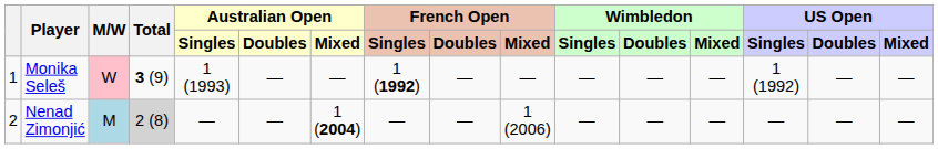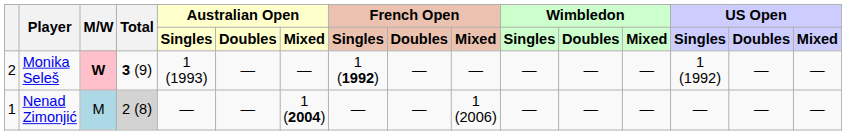Monika Seleš | column 1: 1 -> 2
Monika Seleš | M/W: normal -> bold
Nenad Zimonjić | column 1: 2 -> 1
